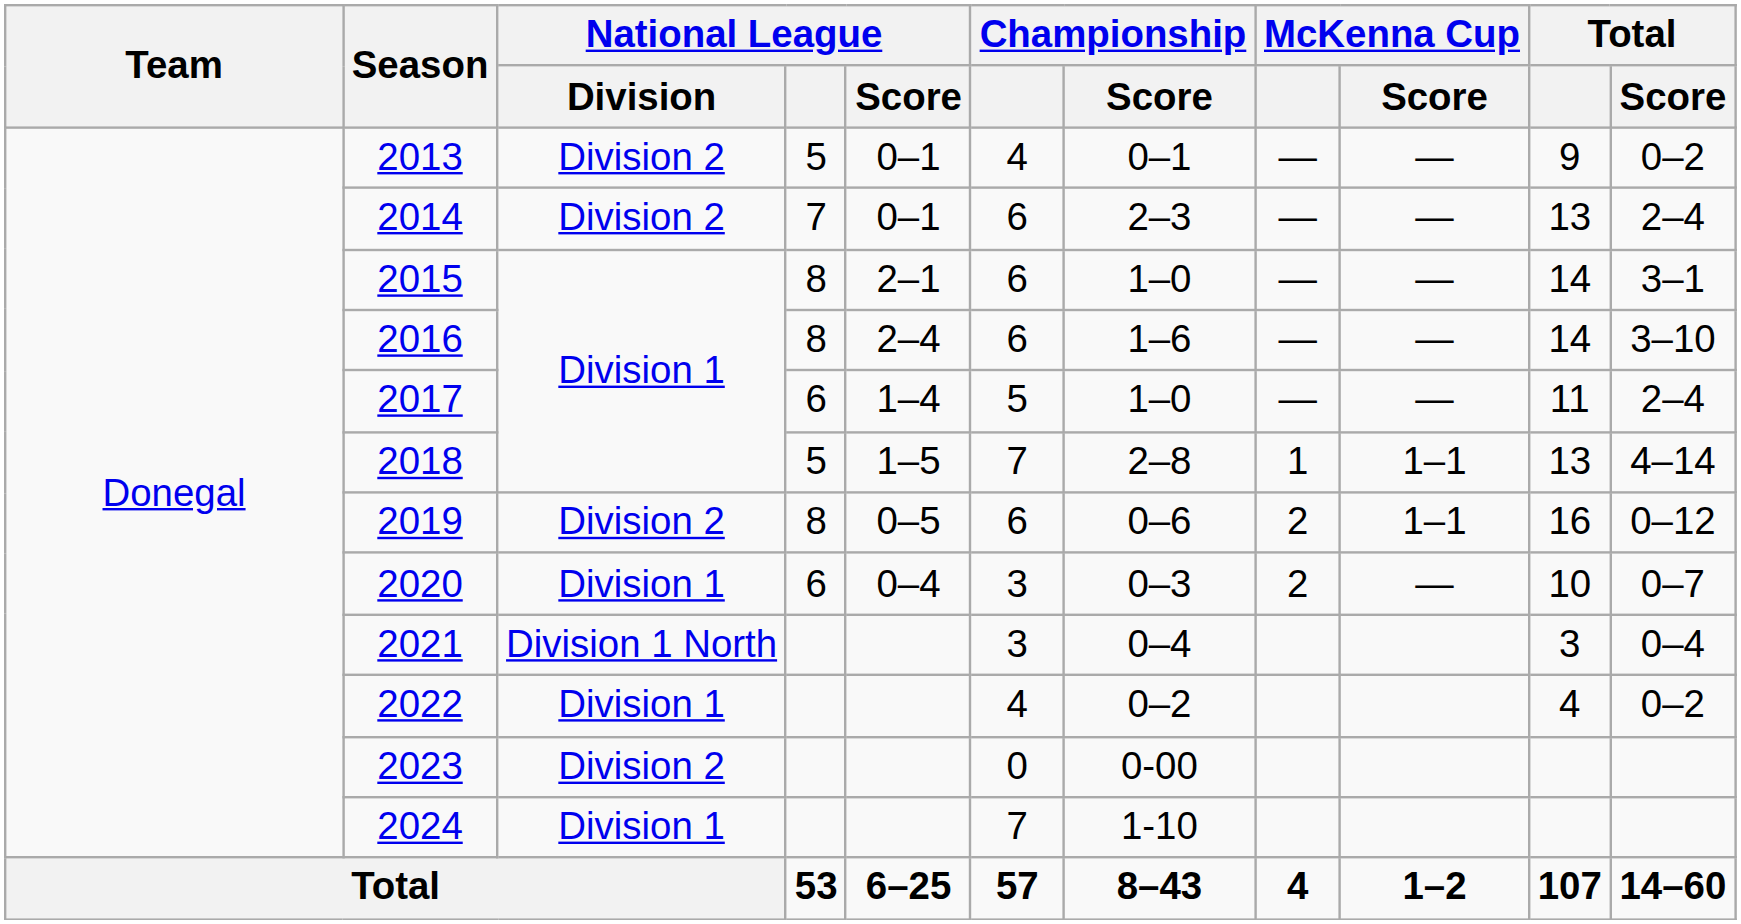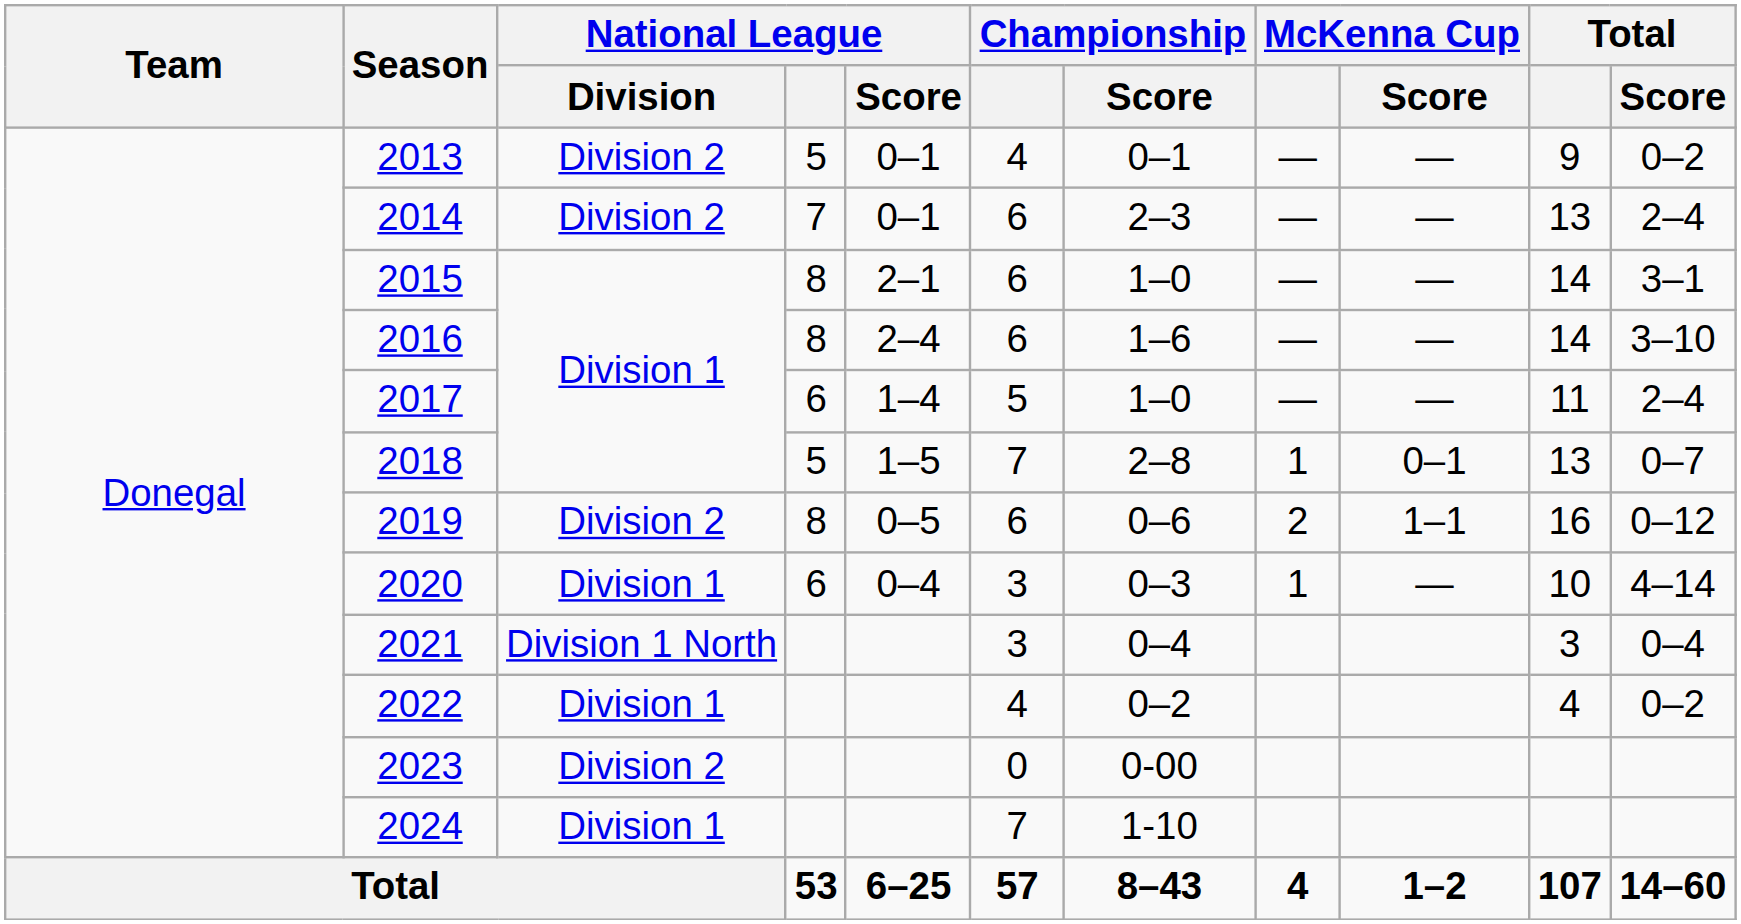2018 | McKenna Cup / Score: 1–1 -> 0–1
2018 | Total / Score: 4–14 -> 0–7
2020 | McKenna Cup: 2 -> 1
2020 | Total / Score: 0–7 -> 4–14
